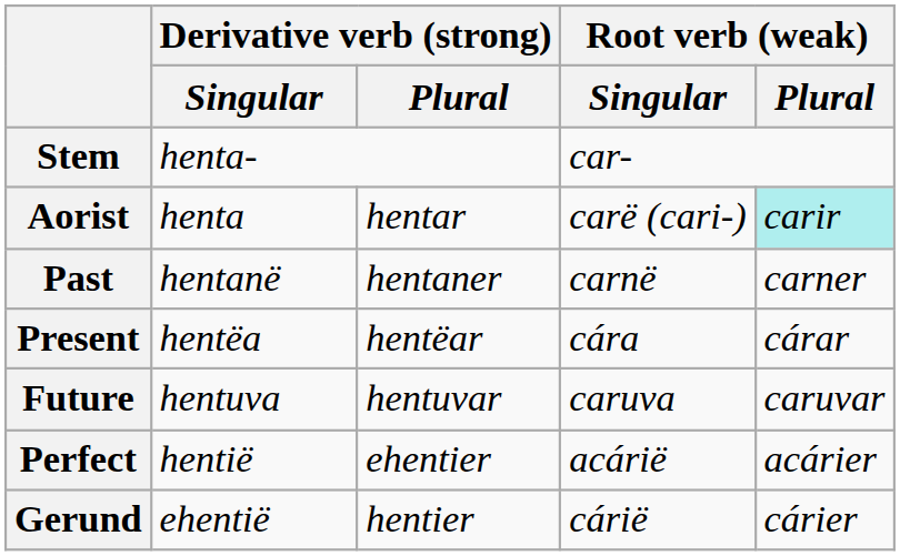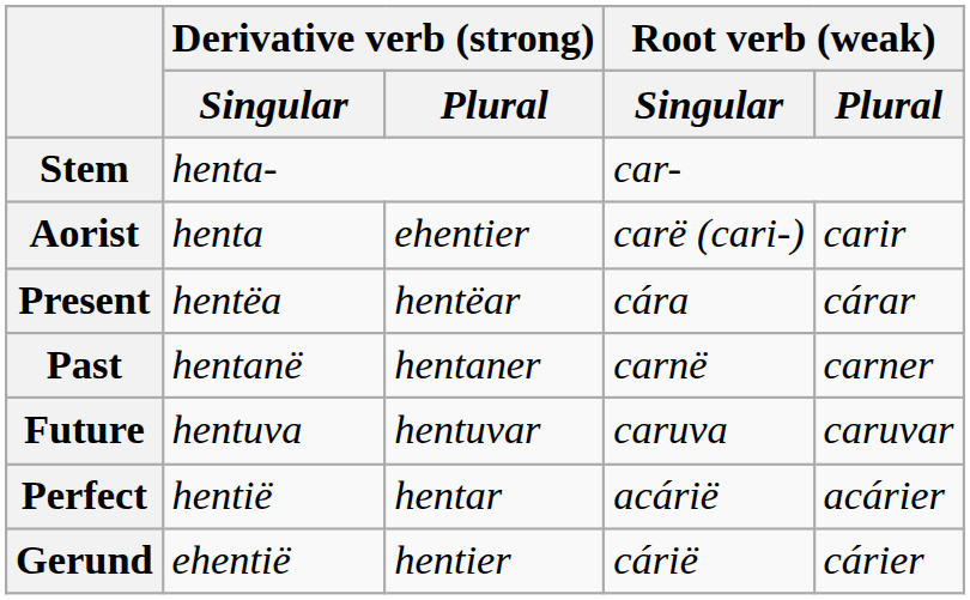Aorist | Derivative verb (strong) / Plural: hentar -> ehentier
Aorist | Root verb (weak) / Plural: paleturquoise background -> no background
rows swapped: Present <-> Past
Perfect | Derivative verb (strong) / Plural: ehentier -> hentar
